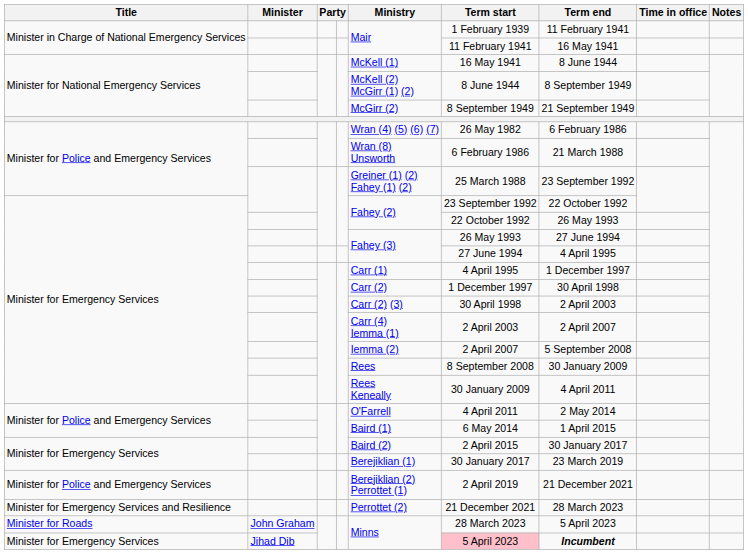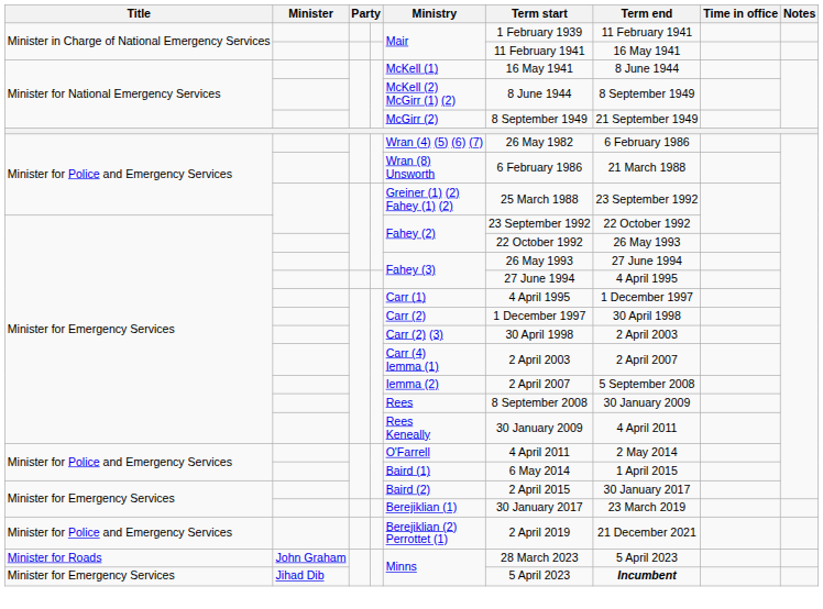- row: Minister for Emergency Services and Resilience | Perrottet (2) | 21 December 2021 | 28 March 2023
Minister for Emergency Services / Jihad Dib | Term start: pink background -> no background
